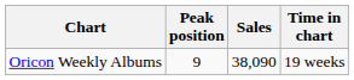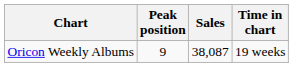Oricon Weekly Albums | Sales: 38,090 -> 38,087
